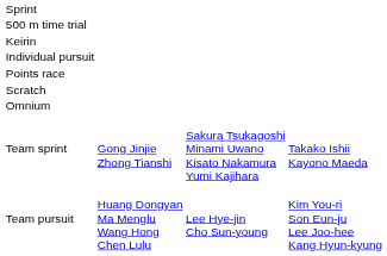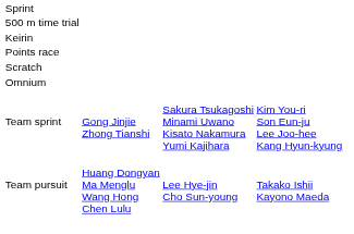- row: Individual pursuit
Team sprint | column 4: Takako Ishii Kayono Maeda -> Kim You-ri Son Eun-ju Lee Joo-hee Kang Hyun-kyung
Team pursuit | column 4: Kim You-ri Son Eun-ju Lee Joo-hee Kang Hyun-kyung -> Takako Ishii Kayono Maeda
